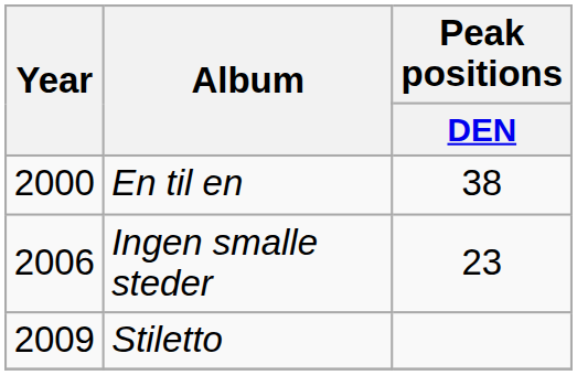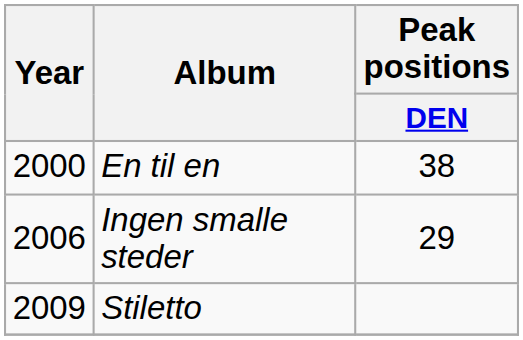Ingen smalle steder | Peak positions / DEN: 23 -> 29
